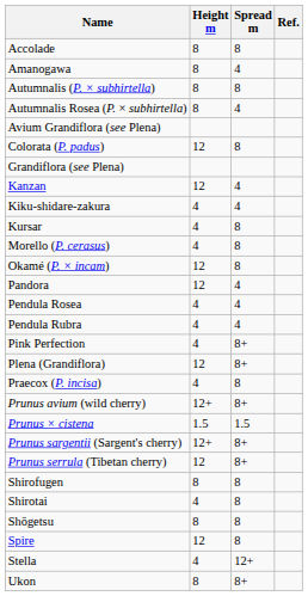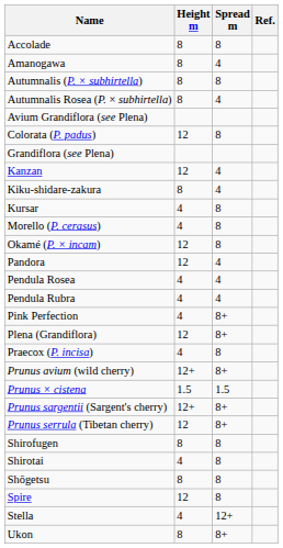Kiku-shidare-zakura | Height m: 4 -> 8
